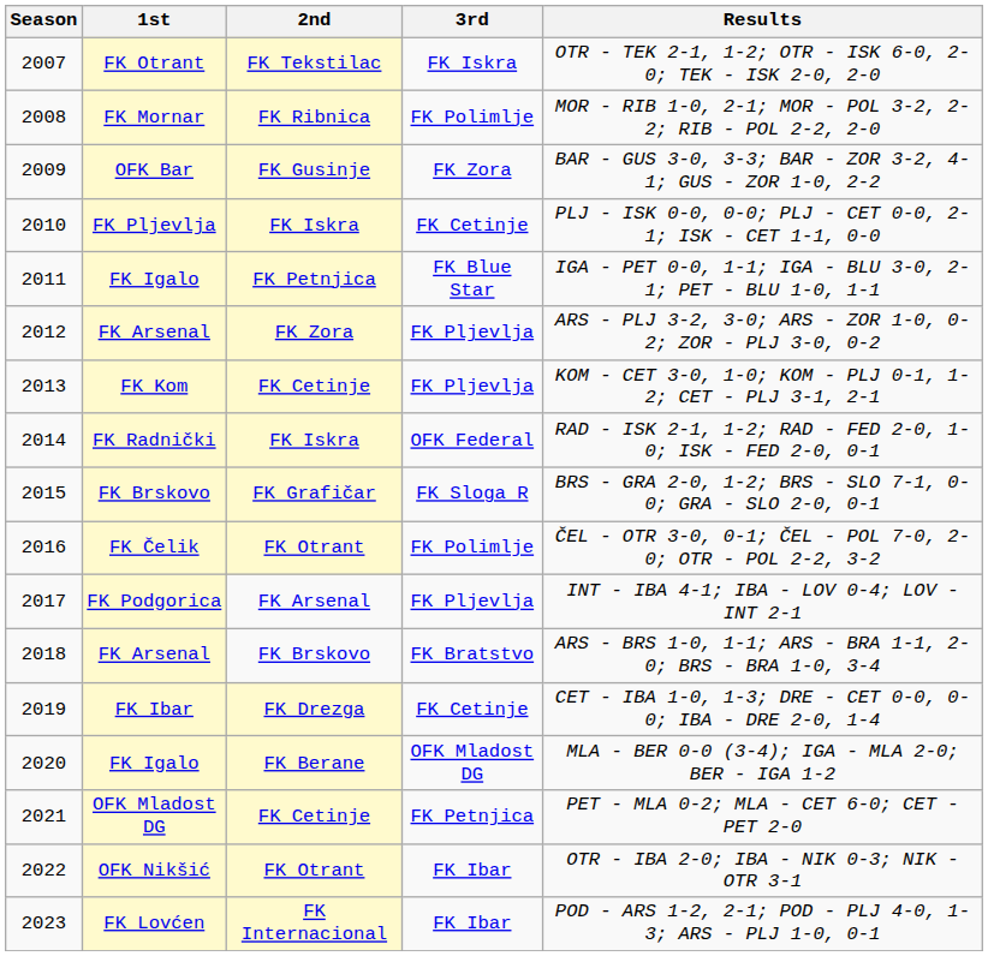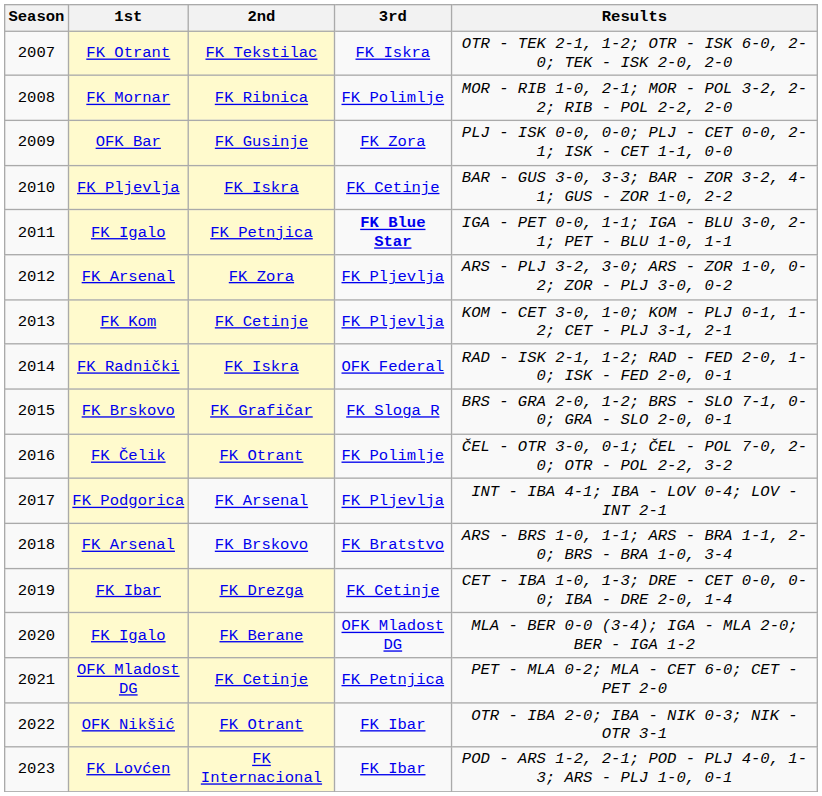2009 | Results: BAR - GUS 3-0, 3-3; BAR - ZOR 3-2, 4-1; GUS - ZOR 1-0, 2-2 -> PLJ - ISK 0-0, 0-0; PLJ - CET 0-0, 2-1; ISK - CET 1-1, 0-0
2010 | Results: PLJ - ISK 0-0, 0-0; PLJ - CET 0-0, 2-1; ISK - CET 1-1, 0-0 -> BAR - GUS 3-0, 3-3; BAR - ZOR 3-2, 4-1; GUS - ZOR 1-0, 2-2
2011 | 3rd: normal -> bold
